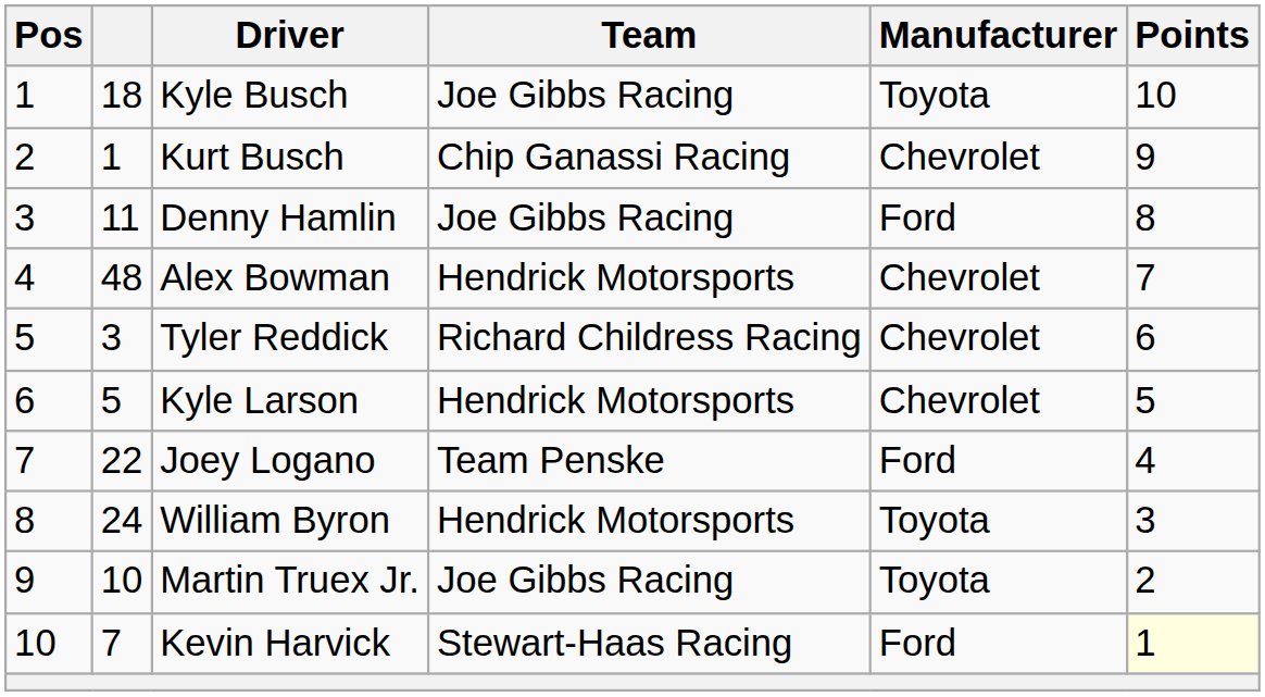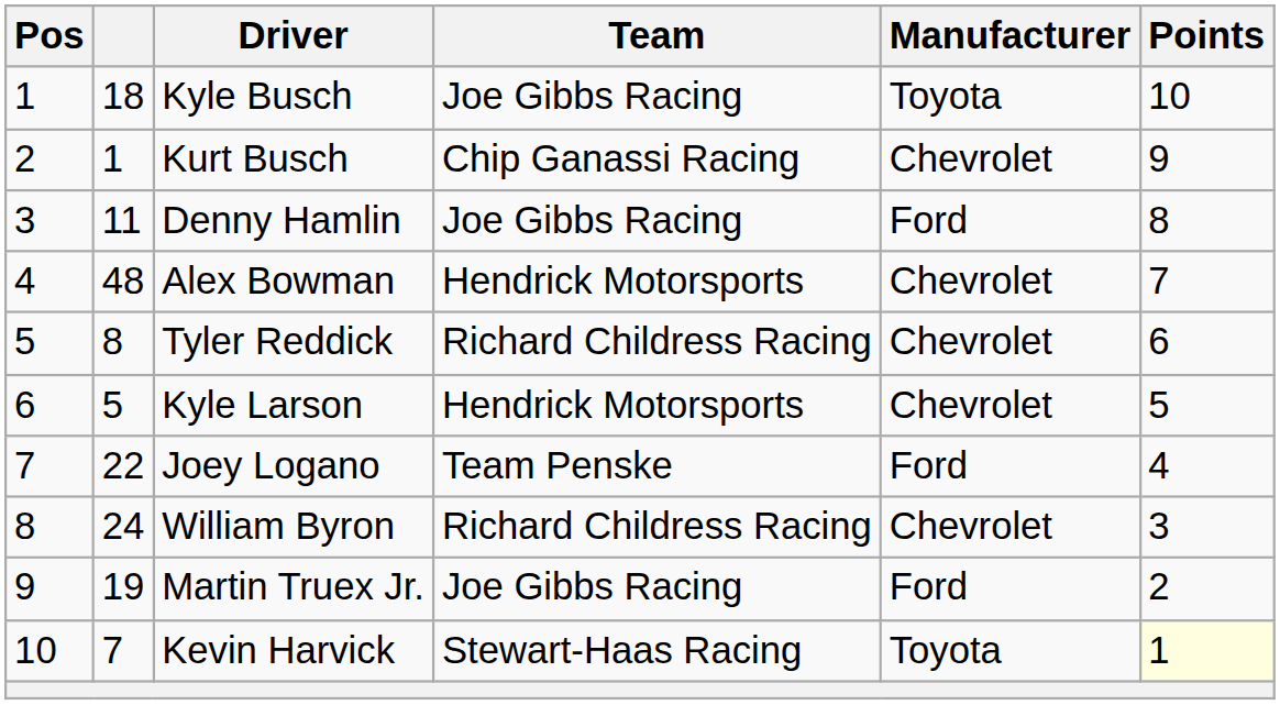Tyler Reddick | column 2: 3 -> 8
William Byron | Team: Hendrick Motorsports -> Richard Childress Racing
William Byron | Manufacturer: Toyota -> Chevrolet
Martin Truex Jr. | column 2: 10 -> 19
Martin Truex Jr. | Manufacturer: Toyota -> Ford
Kevin Harvick | Manufacturer: Ford -> Toyota
